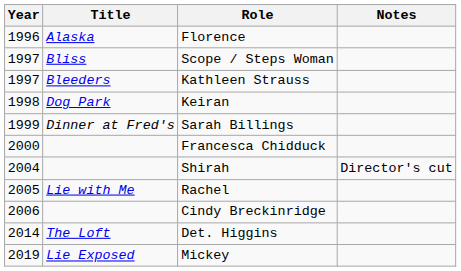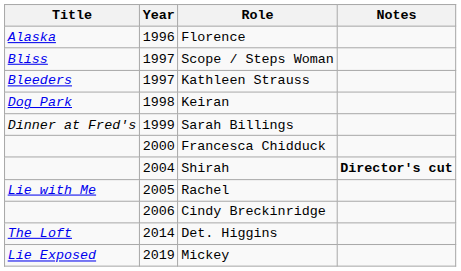columns swapped: Year <-> Title
Shirah | Notes: normal -> bold
